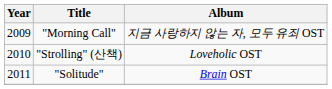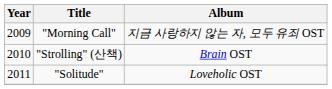"Strolling" (산책) | Album: Loveholic OST -> Brain OST
"Solitude" | Album: Brain OST -> Loveholic OST
